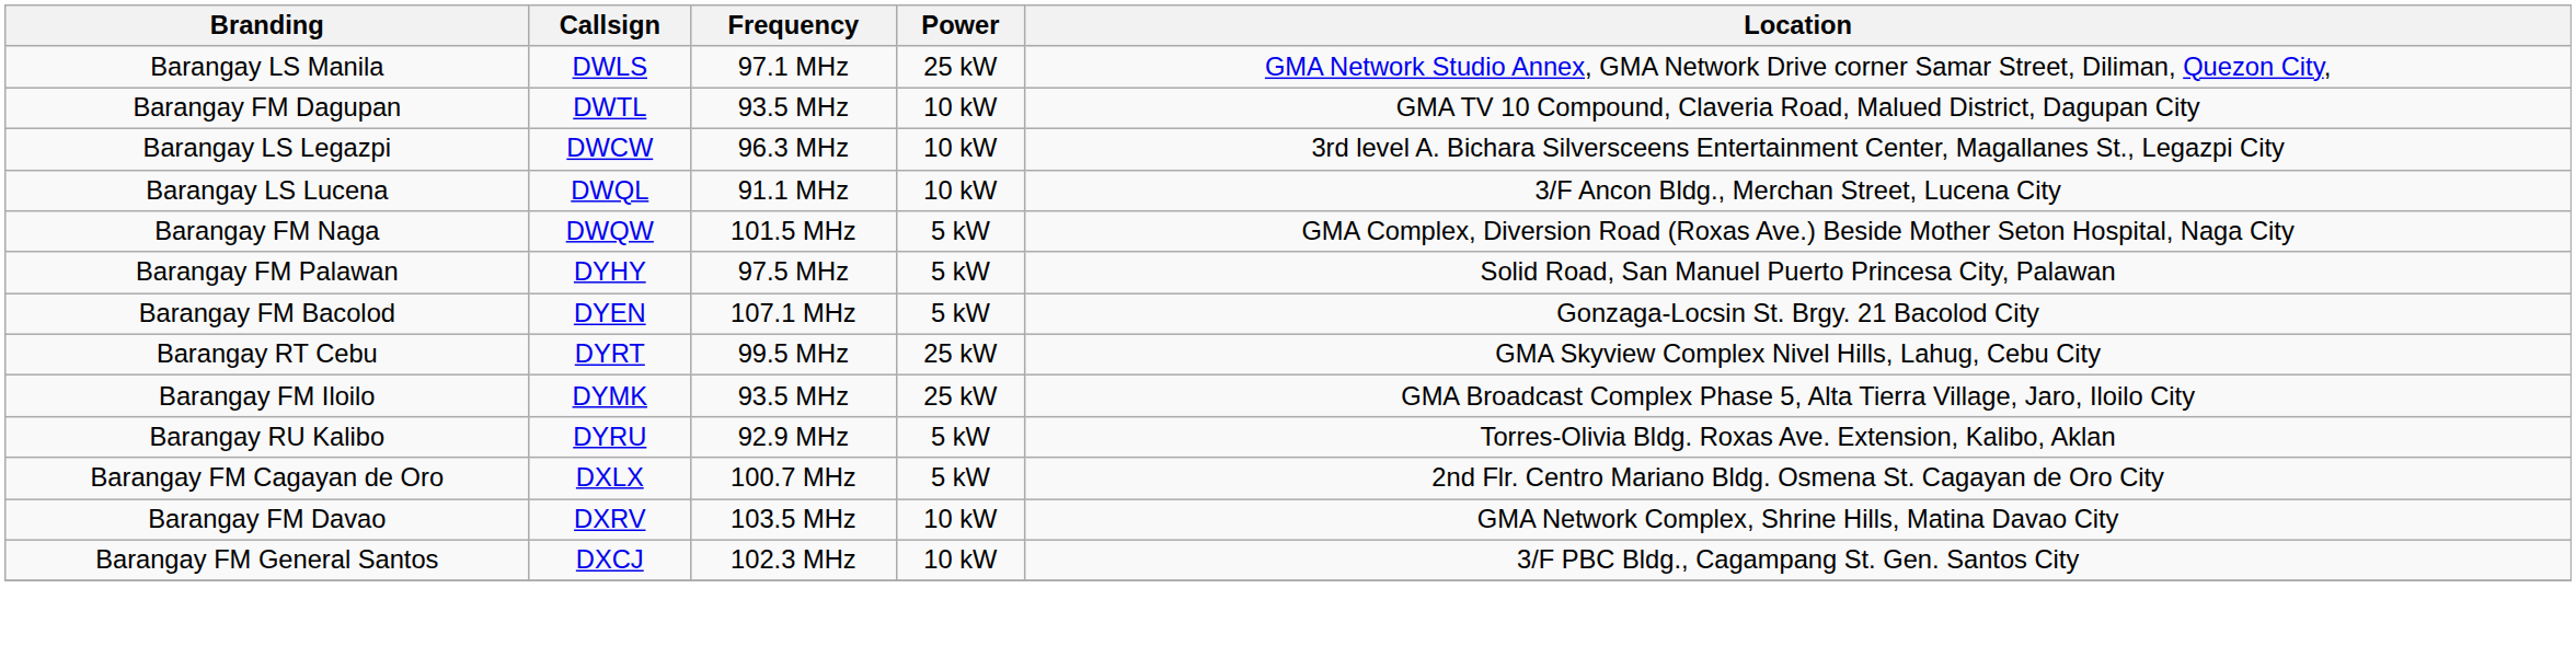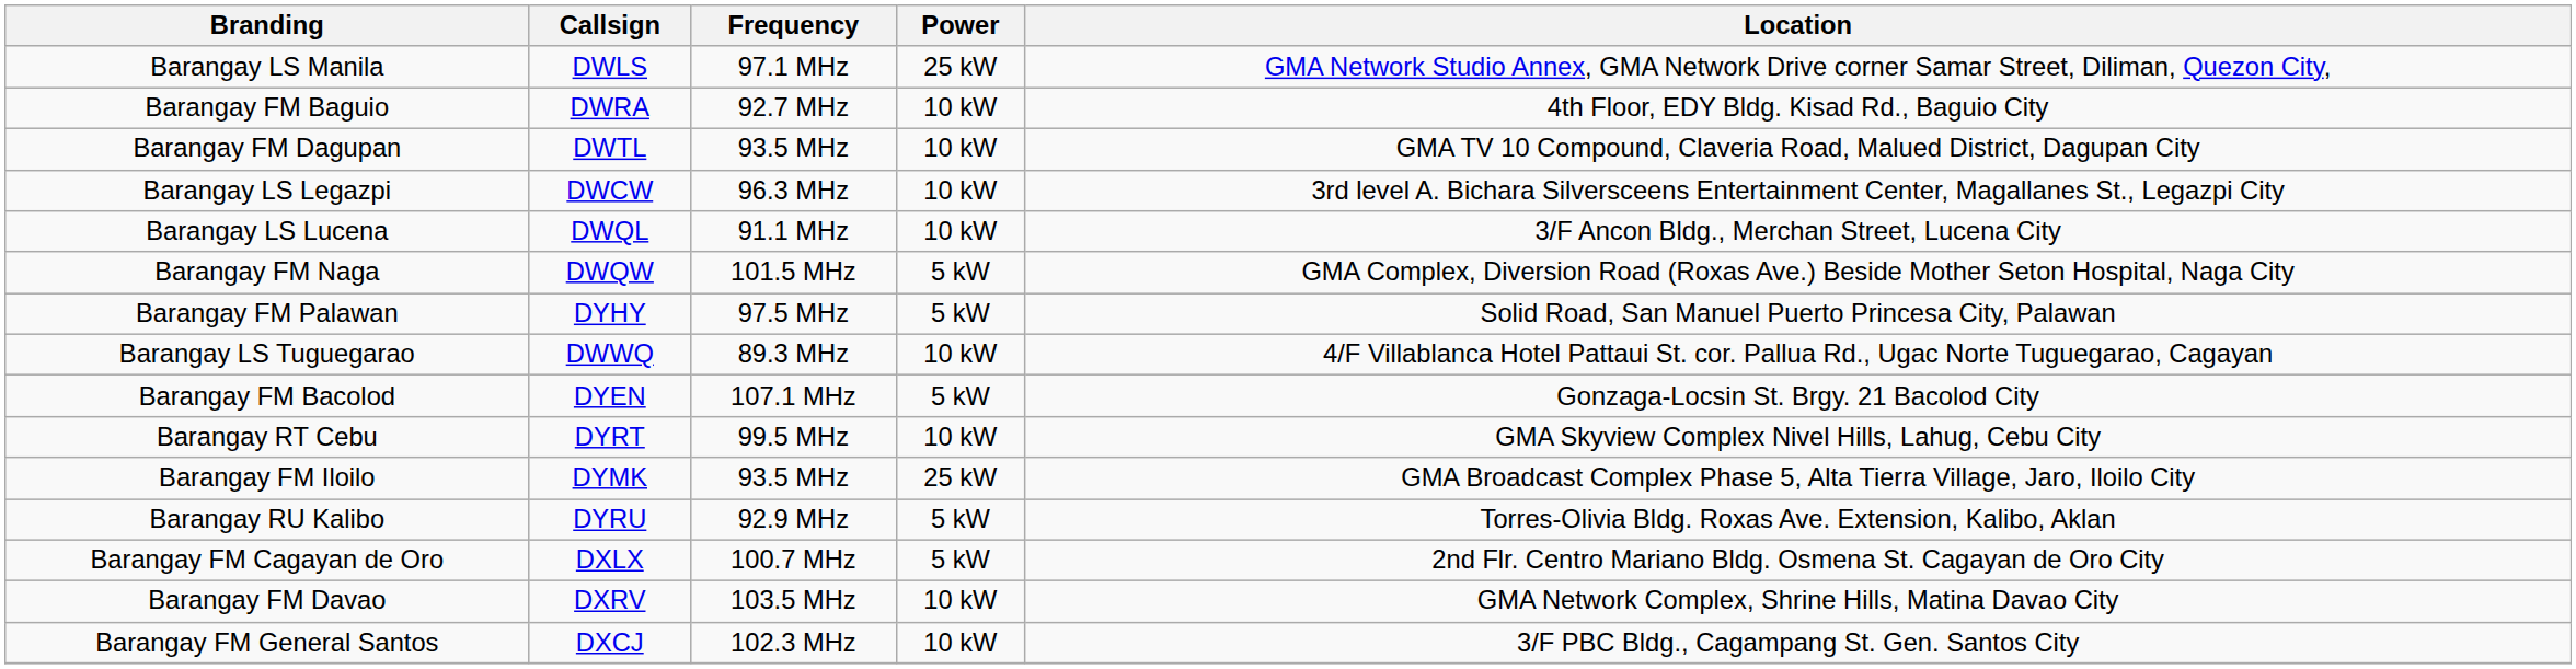+ row: Barangay FM Baguio | DWRA | 92.7 MHz | 10 kW | 4th Floor, EDY Bldg. Kisad Rd., Baguio City
+ row: Barangay LS Tuguegarao | DWWQ | 89.3 MHz | 10 kW | 4/F Villablanca Hotel Pattaui St. cor. Pallua Rd., Ugac Norte Tuguegarao, Cagayan
Barangay RT Cebu | Power: 25 kW -> 10 kW
